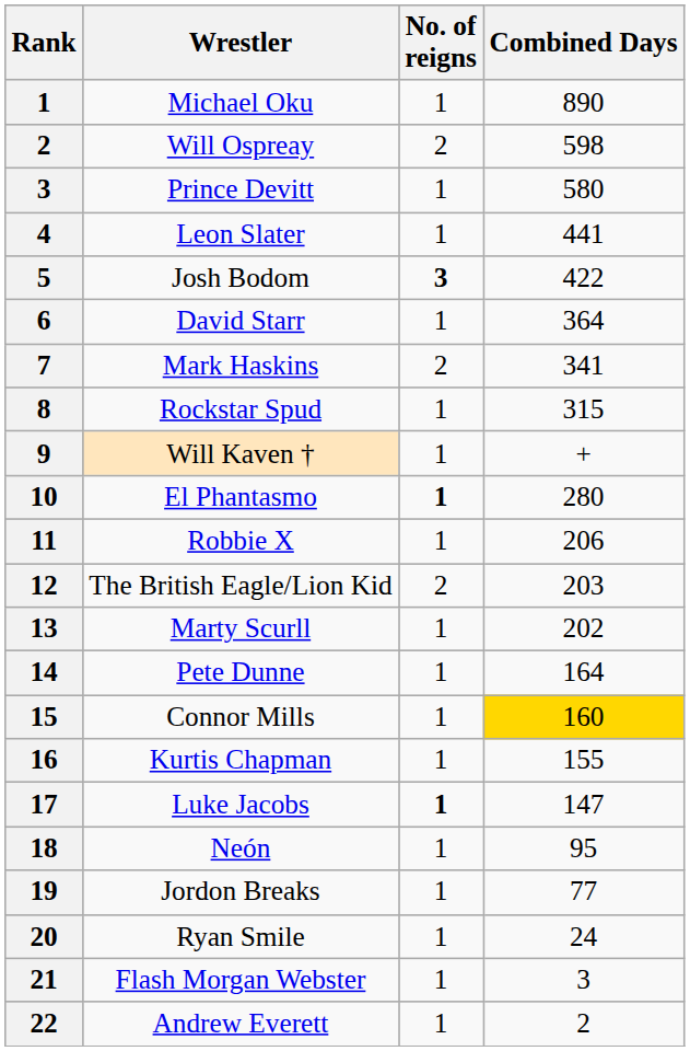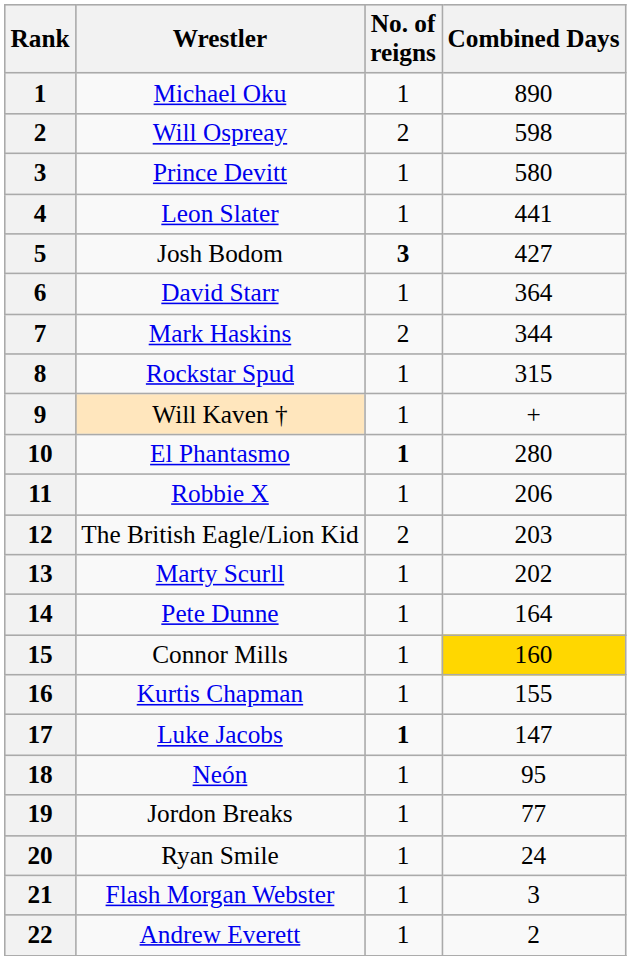Josh Bodom | Combined Days: 422 -> 427
Mark Haskins | Combined Days: 341 -> 344
